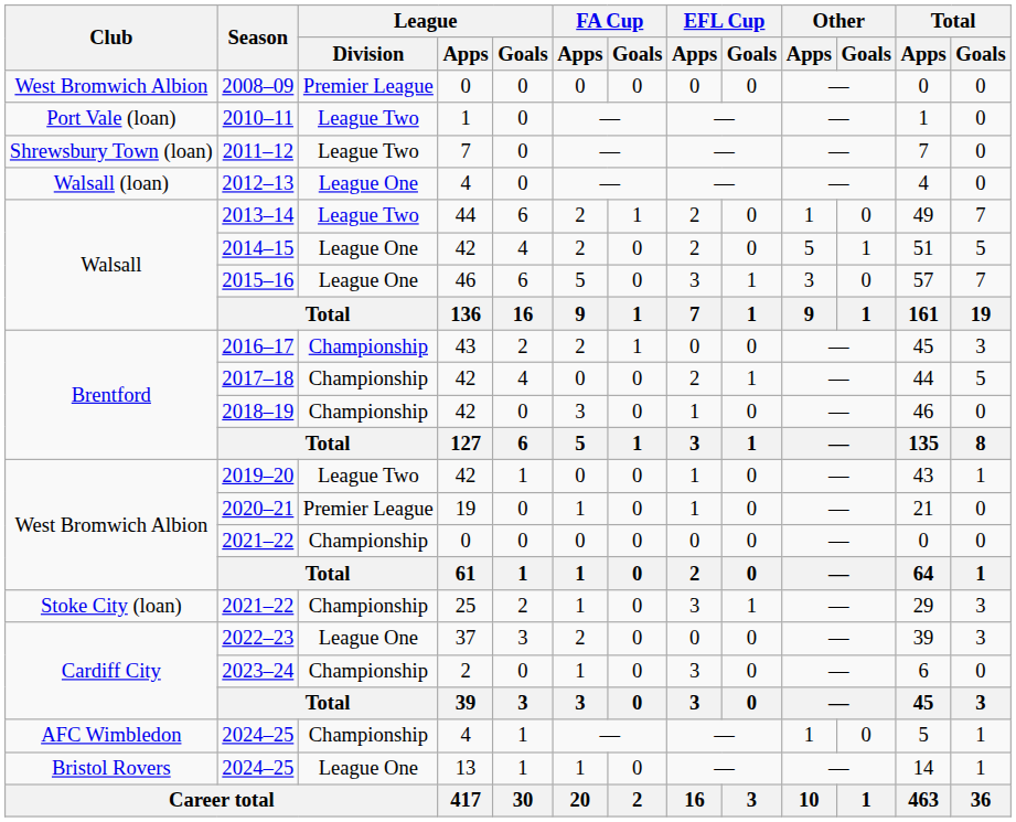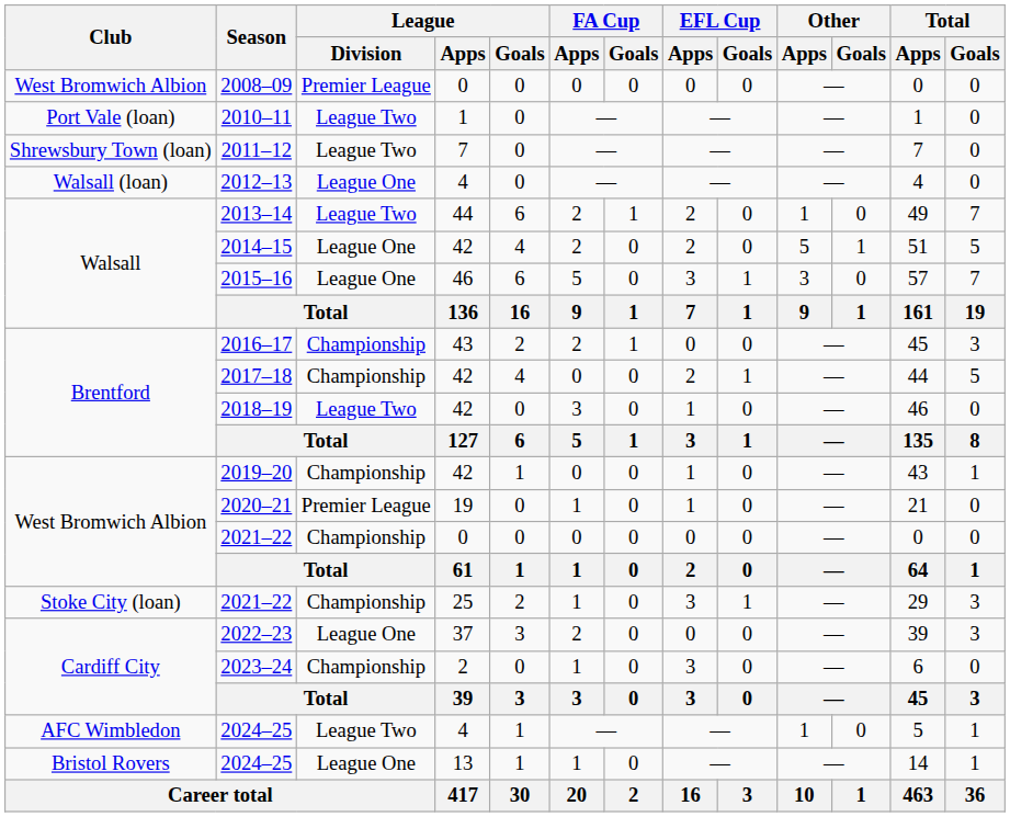2018–19 | League / Division: Championship -> League Two
2019–20 | League / Division: League Two -> Championship
2024–25 / 4 | League / Division: Championship -> League Two
